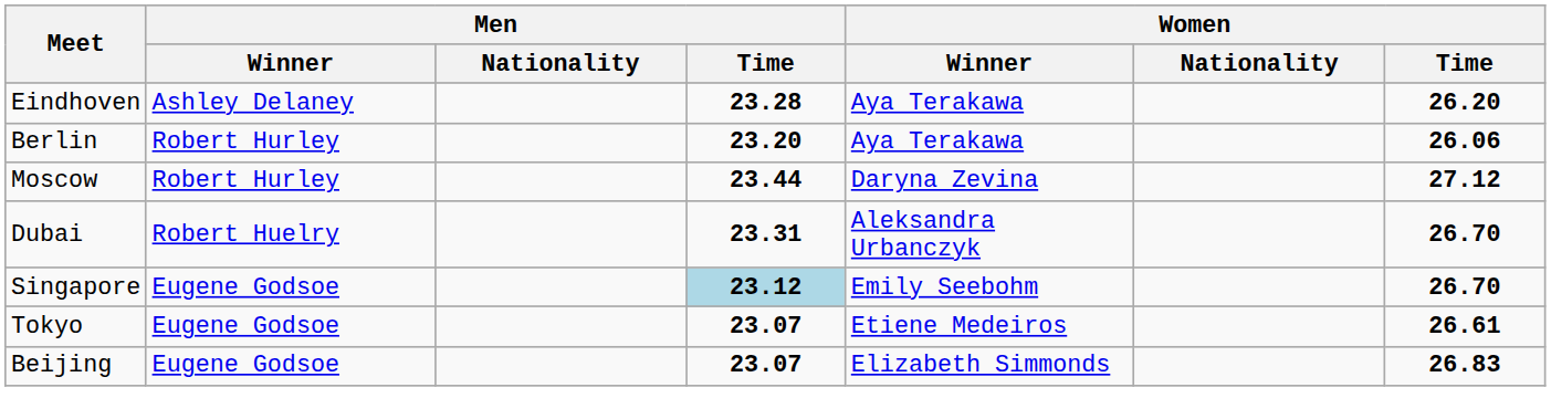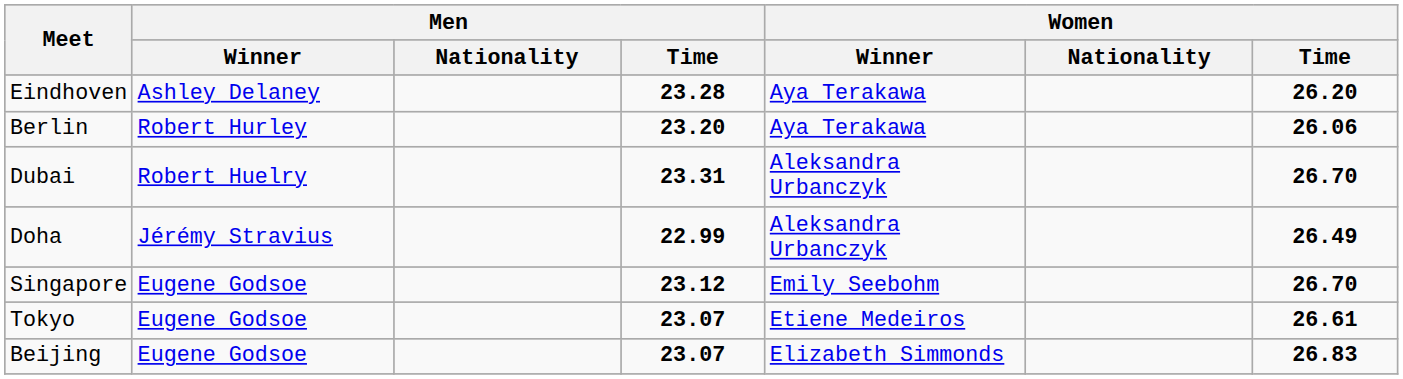- row: Moscow | Robert Hurley | 23.44 | Daryna Zevina | 27.12
+ row: Doha | Jérémy Stravius | 22.99 | Aleksandra Urbanczyk | 26.49
Singapore | Men / Time: lightblue background -> no background
